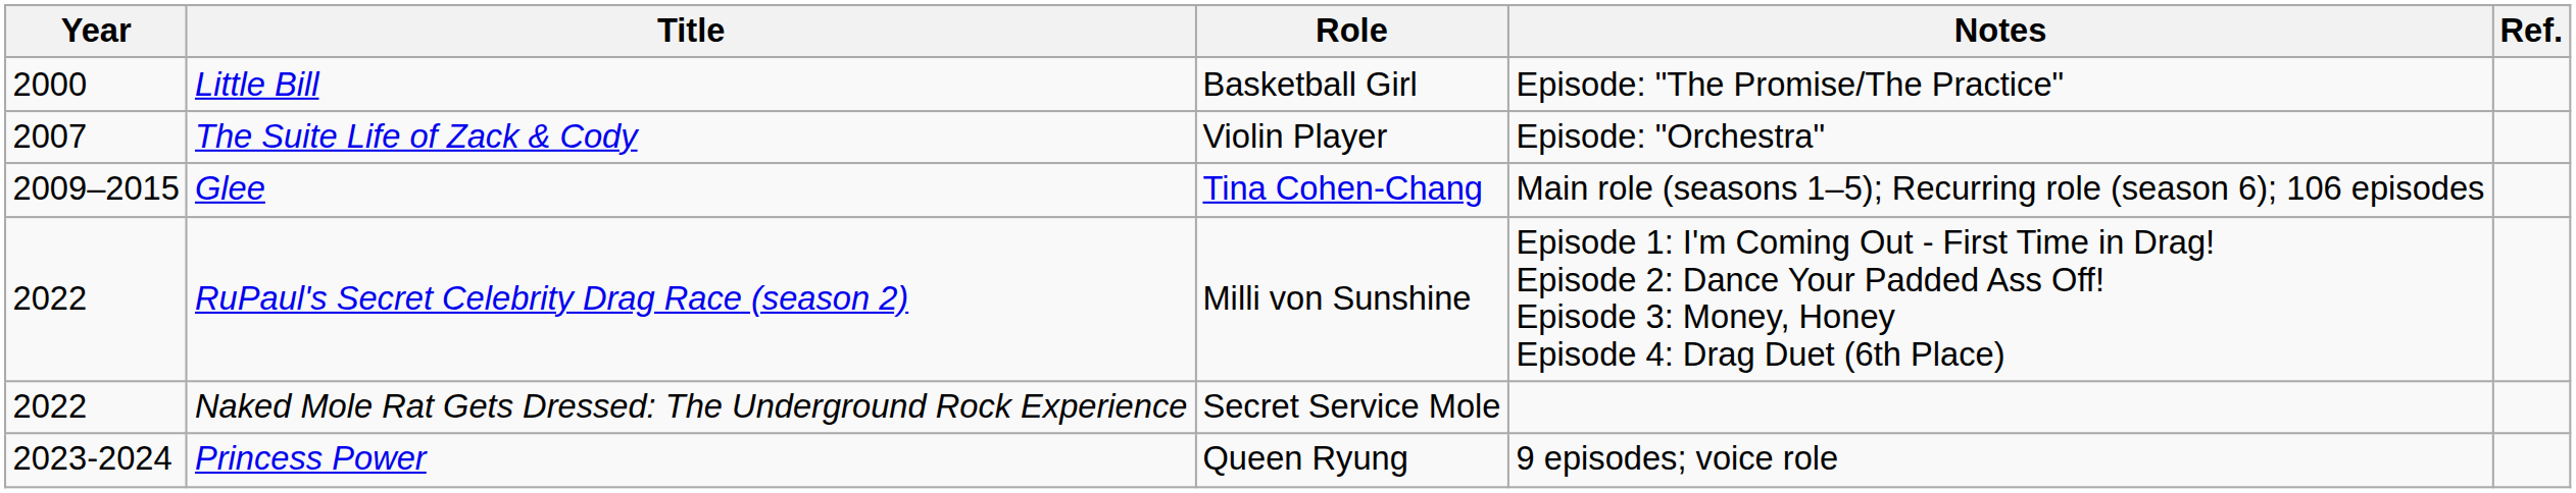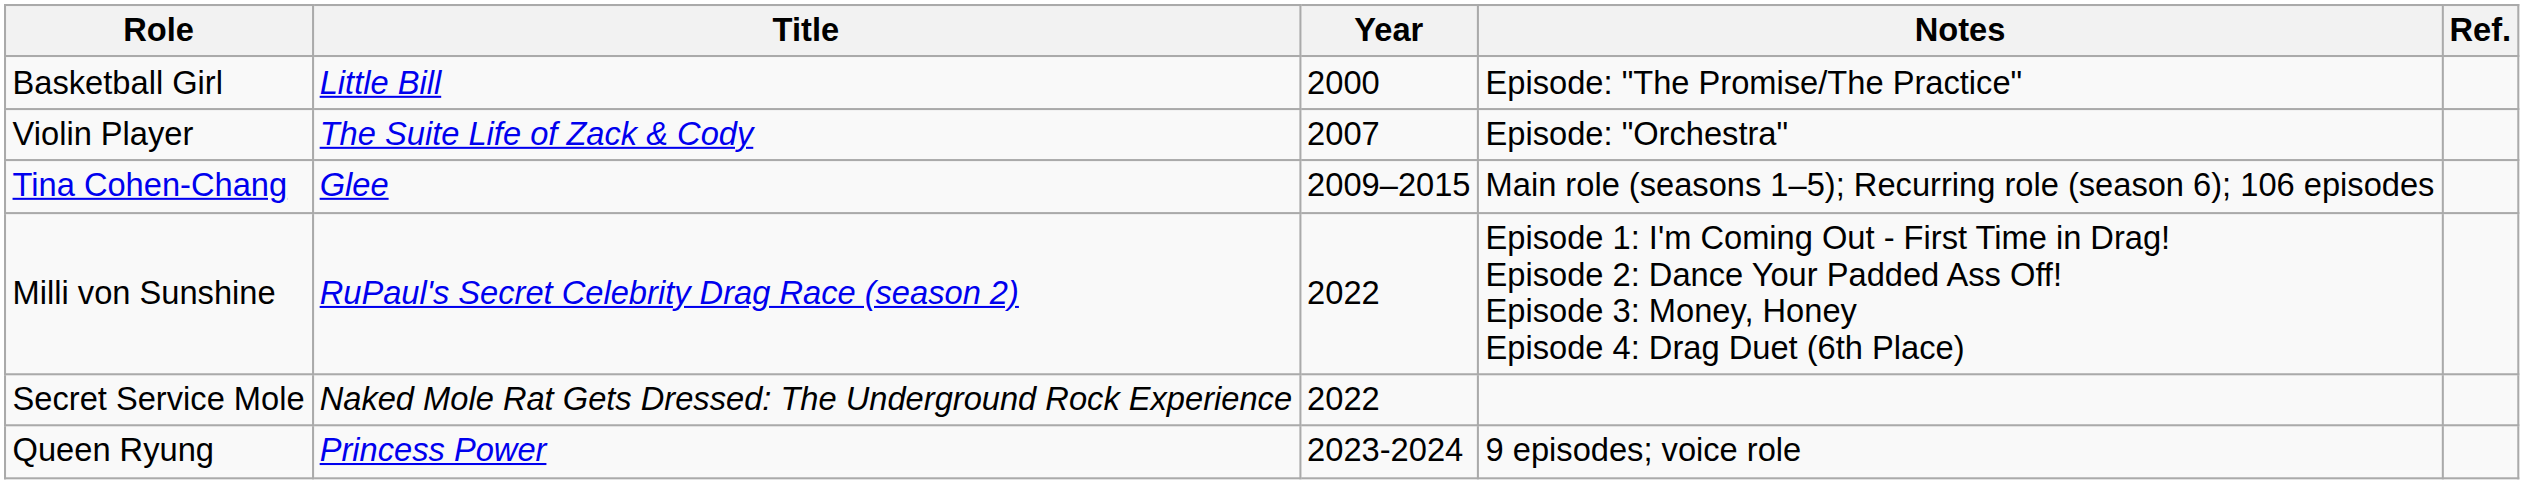columns swapped: Year <-> Role
